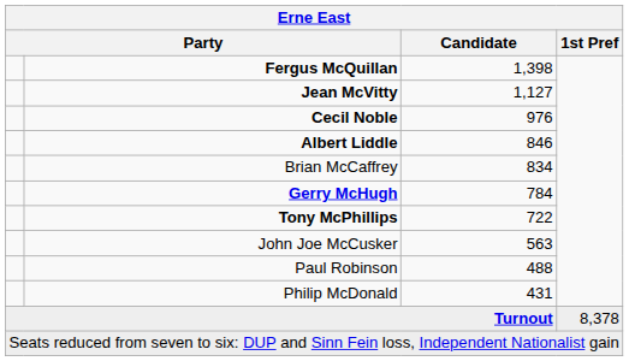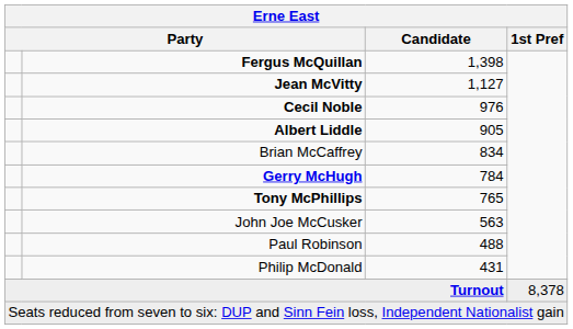Albert Liddle | Candidate: 846 -> 905
Tony McPhillips | Candidate: 722 -> 765
